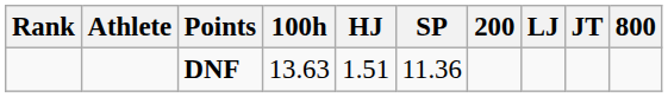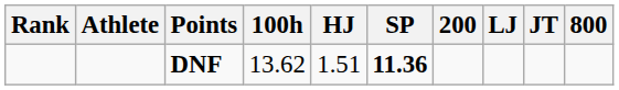DNF | 100h: 13.63 -> 13.62
DNF | SP: normal -> bold
